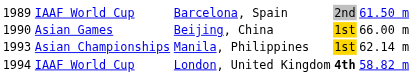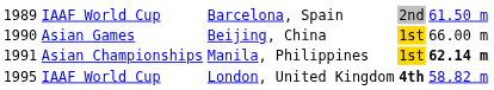Asian Championships | column 1: 1993 -> 1991
Asian Championships | column 5: normal -> bold
IAAF World Cup / London, United Kingdom | column 1: 1994 -> 1995
